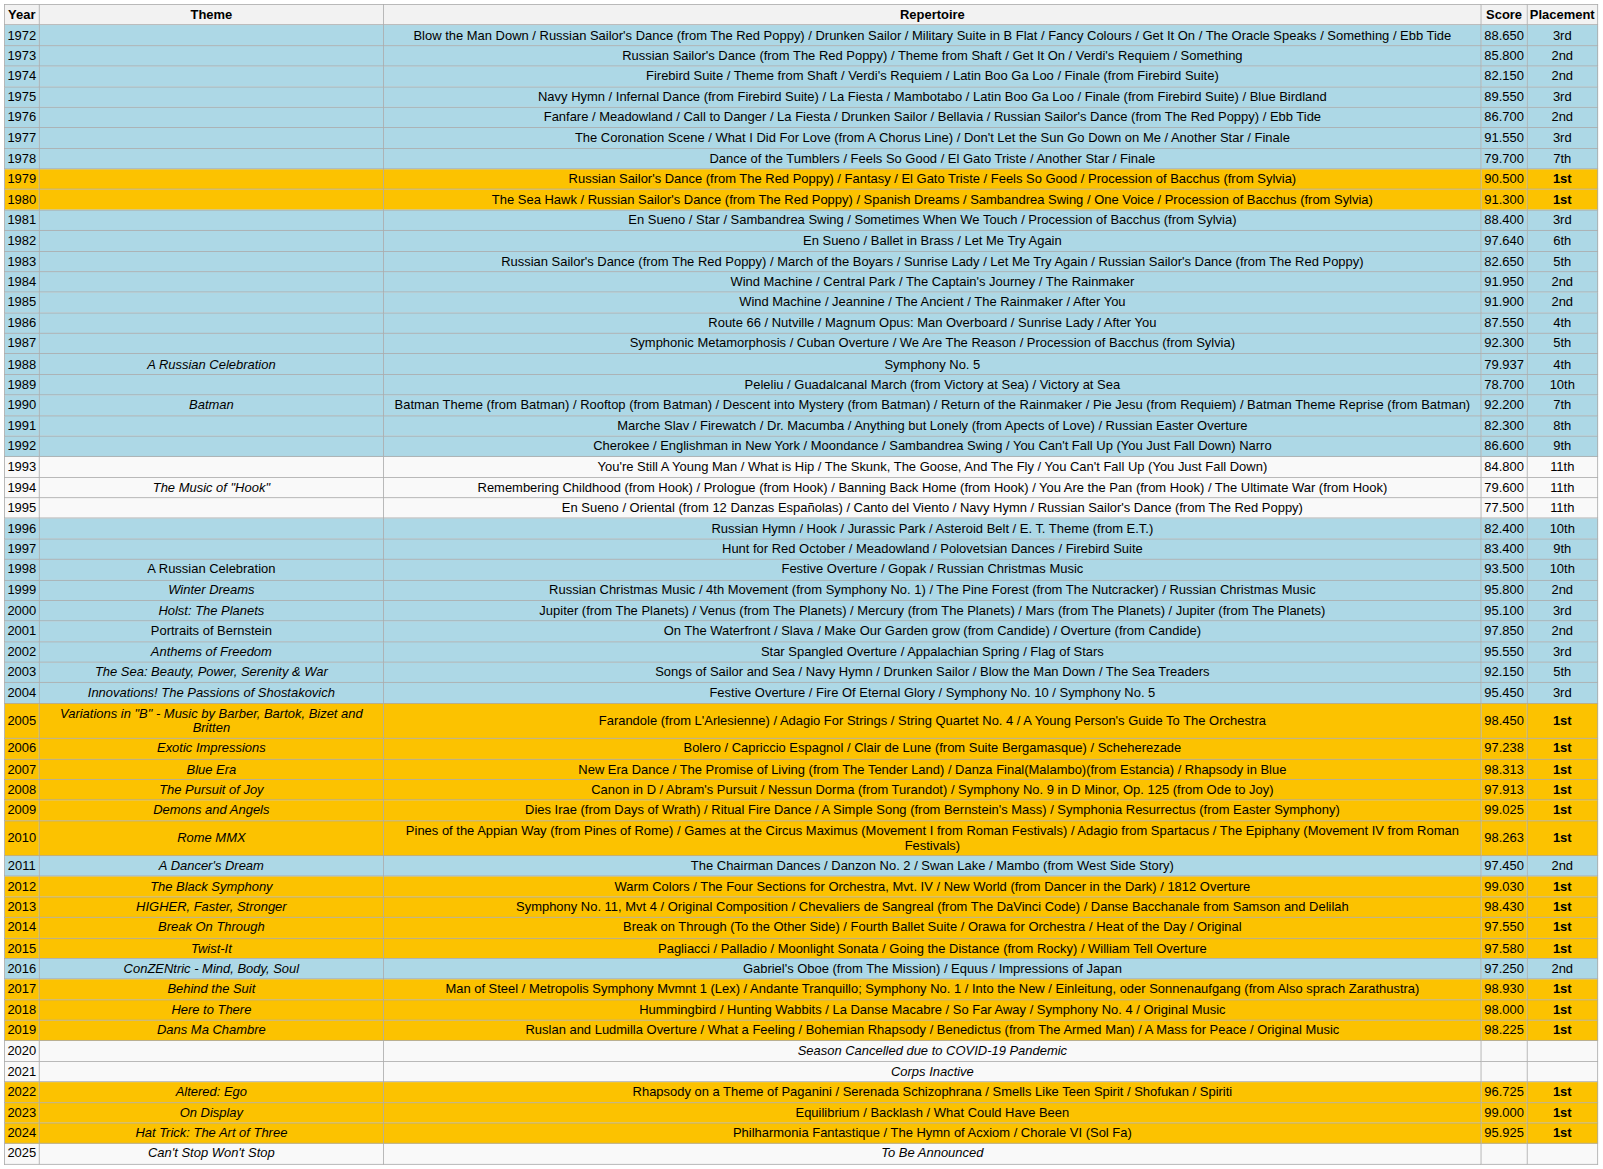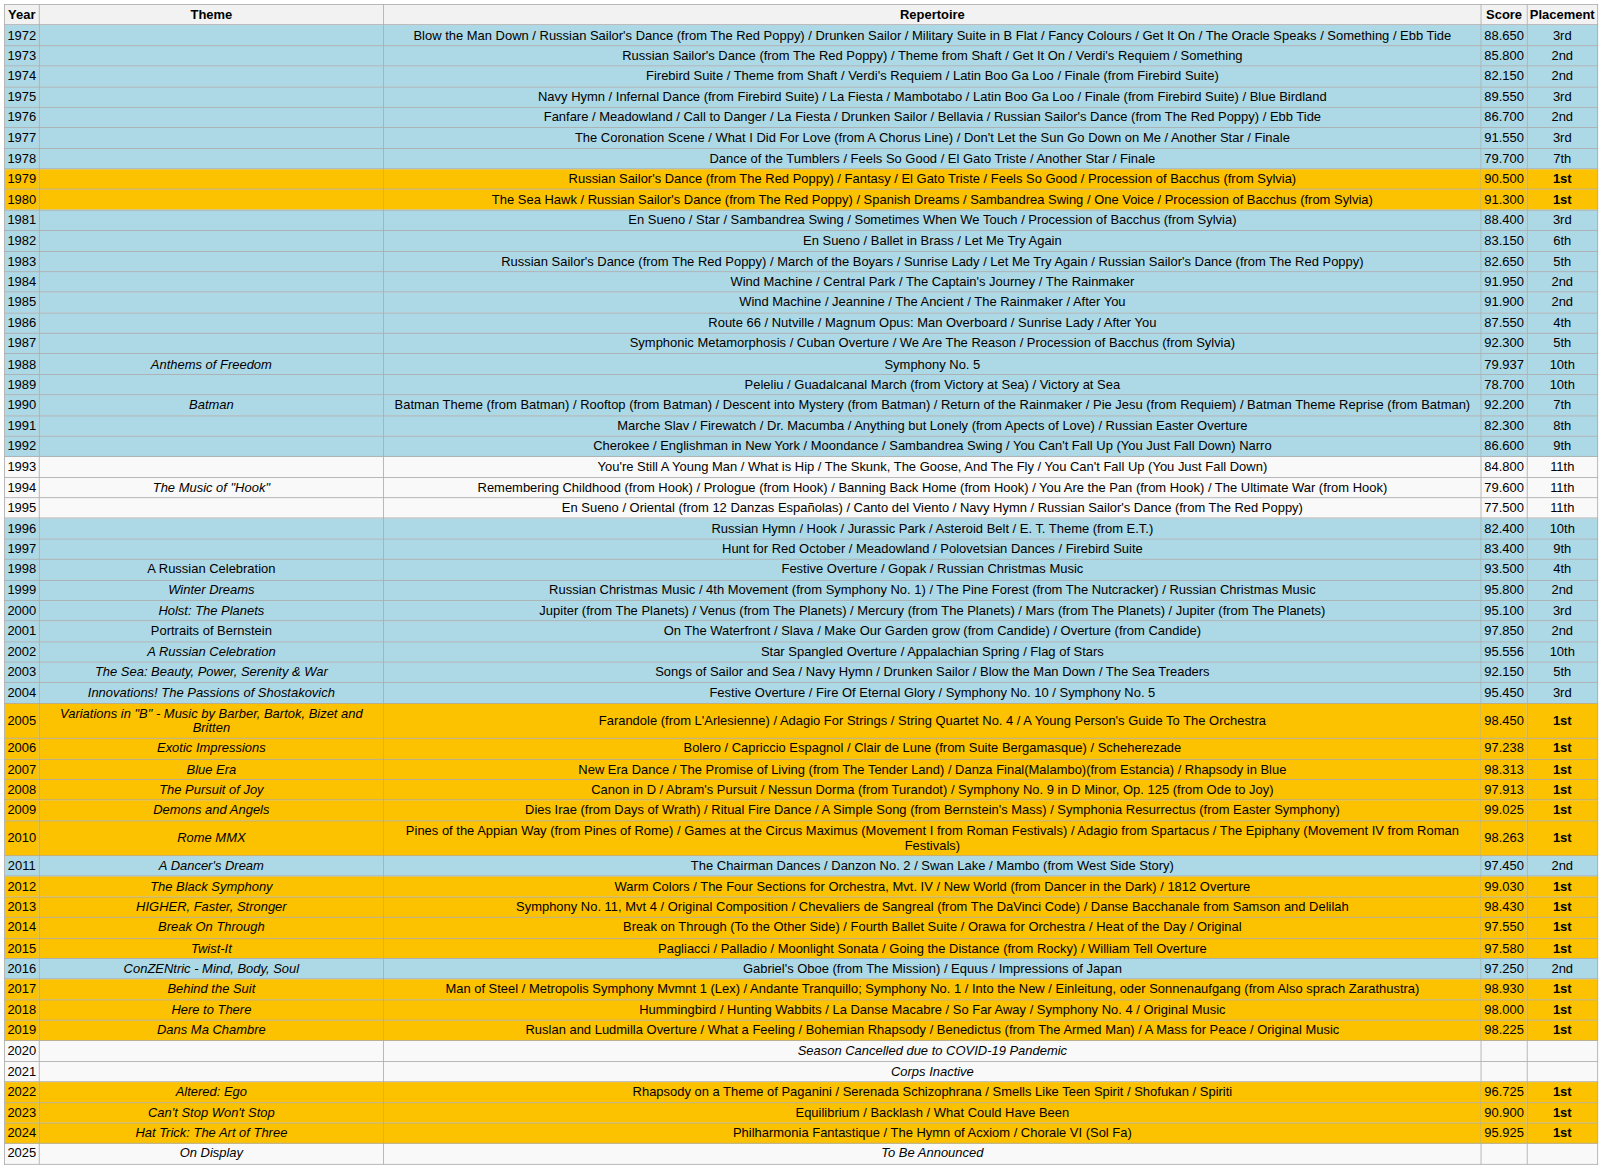En Sueno / Ballet in Brass / Let Me Try Again | Score: 97.640 -> 83.150
Symphony No. 5 | Theme: A Russian Celebration -> Anthems of Freedom
Symphony No. 5 | Placement: 4th -> 10th
Festive Overture / Gopak / Russian Christmas Music | Placement: 10th -> 4th
Star Spangled Overture / Appalachian Spring / Flag of Stars | Theme: Anthems of Freedom -> A Russian Celebration
Star Spangled Overture / Appalachian Spring / Flag of Stars | Score: 95.550 -> 95.556
Star Spangled Overture / Appalachian Spring / Flag of Stars | Placement: 3rd -> 10th
Equilibrium / Backlash / What Could Have Been | Theme: On Display -> Can't Stop Won't Stop
Equilibrium / Backlash / What Could Have Been | Score: 99.000 -> 90.900
To Be Announced | Theme: Can't Stop Won't Stop -> On Display
